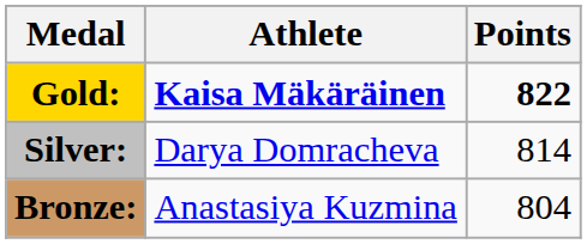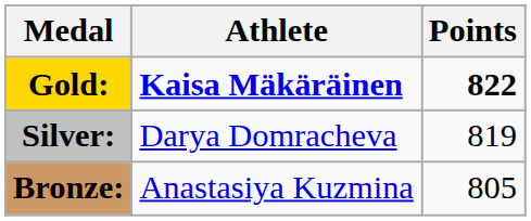Silver: | Points: 814 -> 819
Bronze: | Points: 804 -> 805
